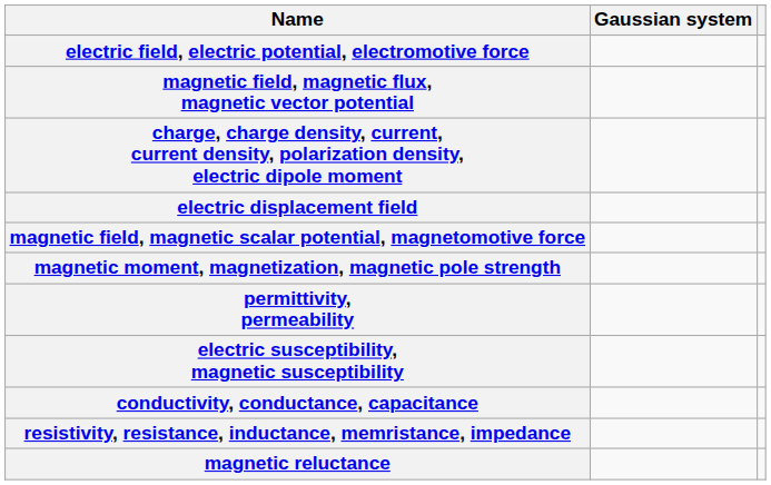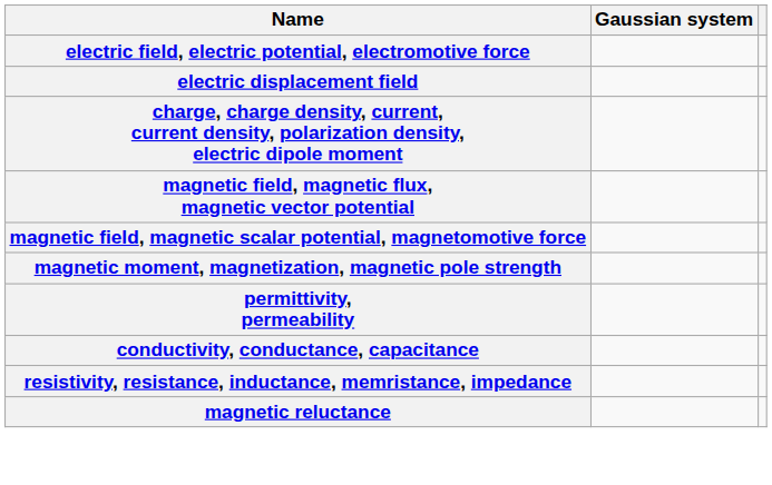rows swapped: electric displacement field <-> magnetic field, magnetic flux, magnetic vector potential
- row: electric susceptibility, magnetic susceptibility
